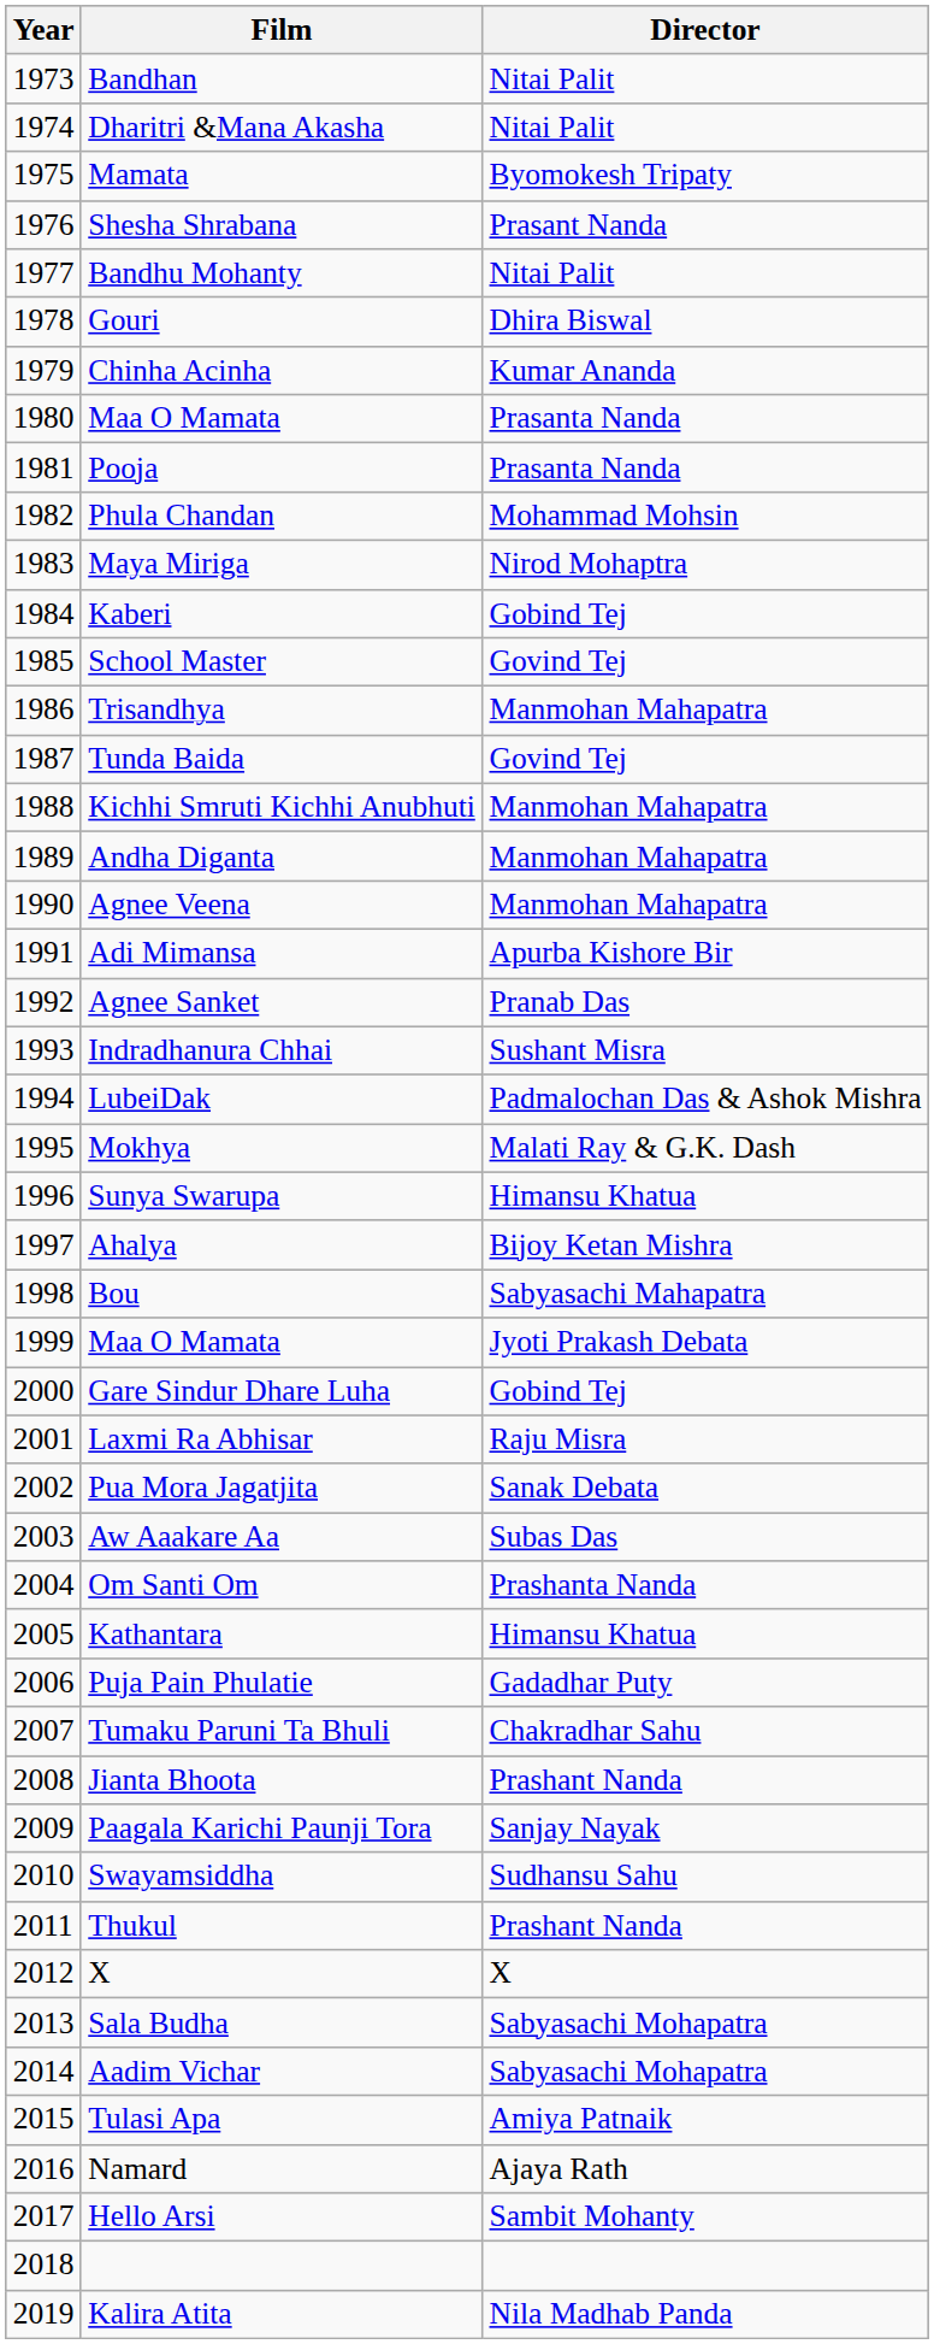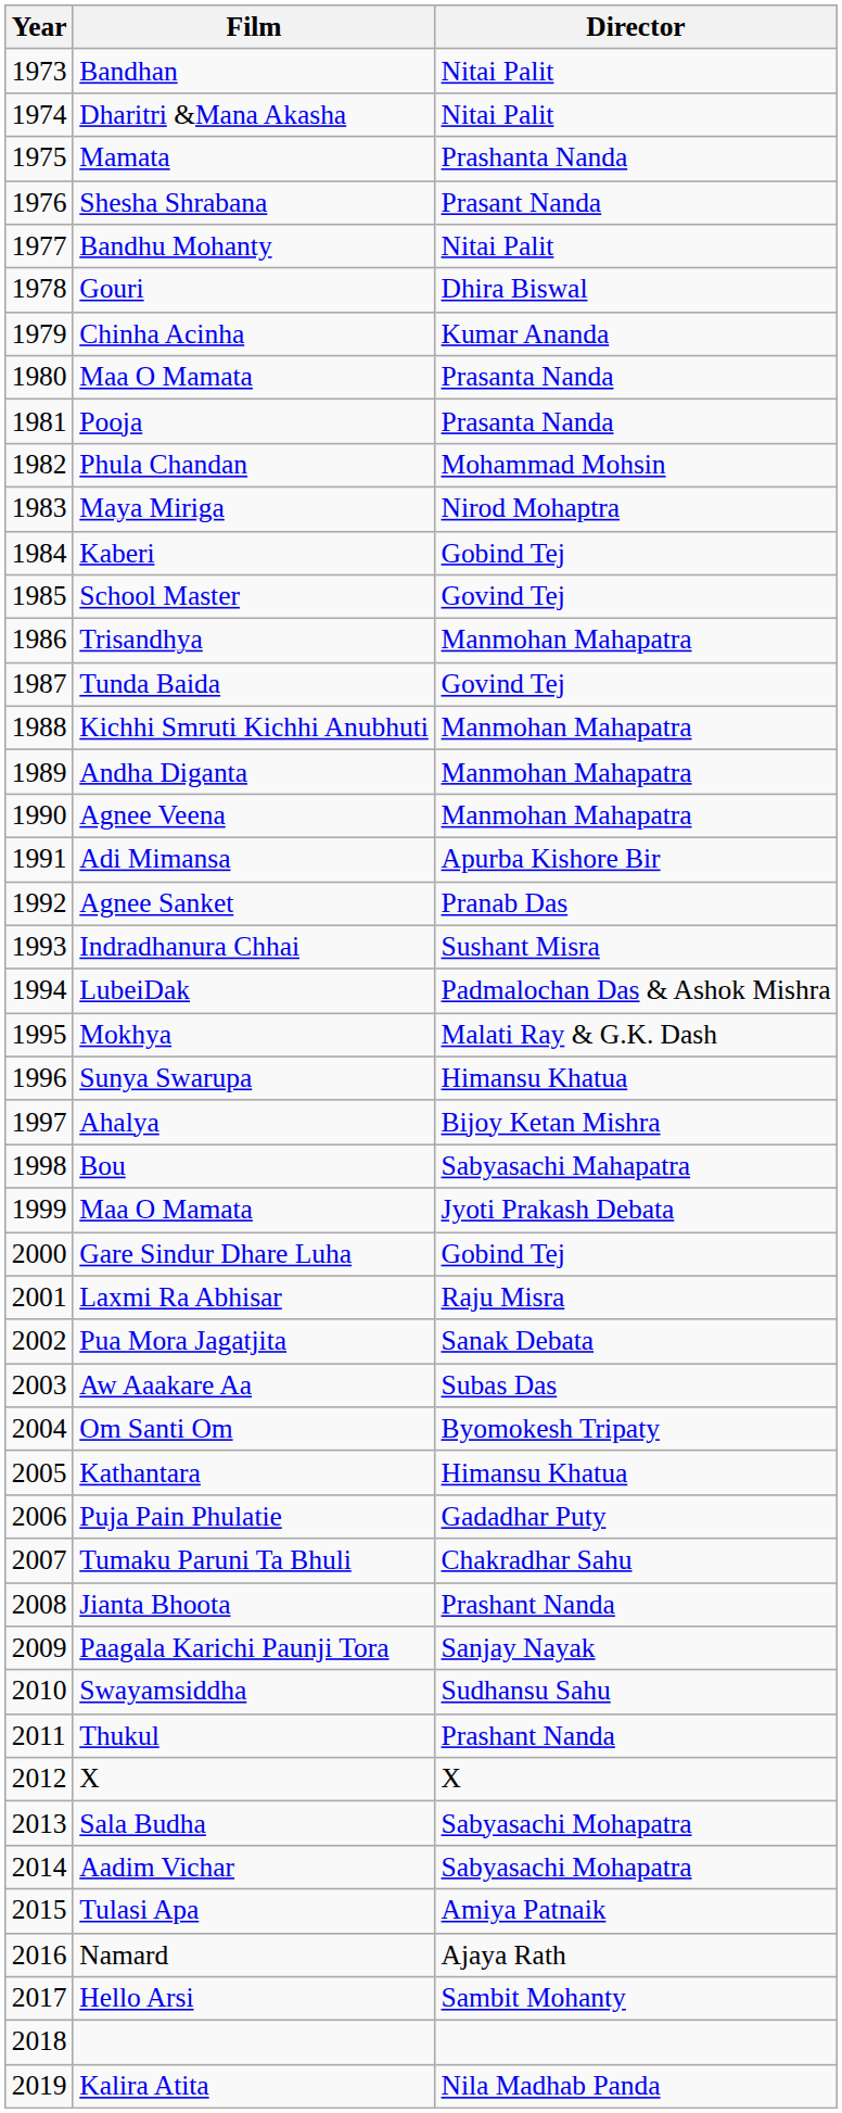Mamata | Director: Byomokesh Tripaty -> Prashanta Nanda
Om Santi Om | Director: Prashanta Nanda -> Byomokesh Tripaty
